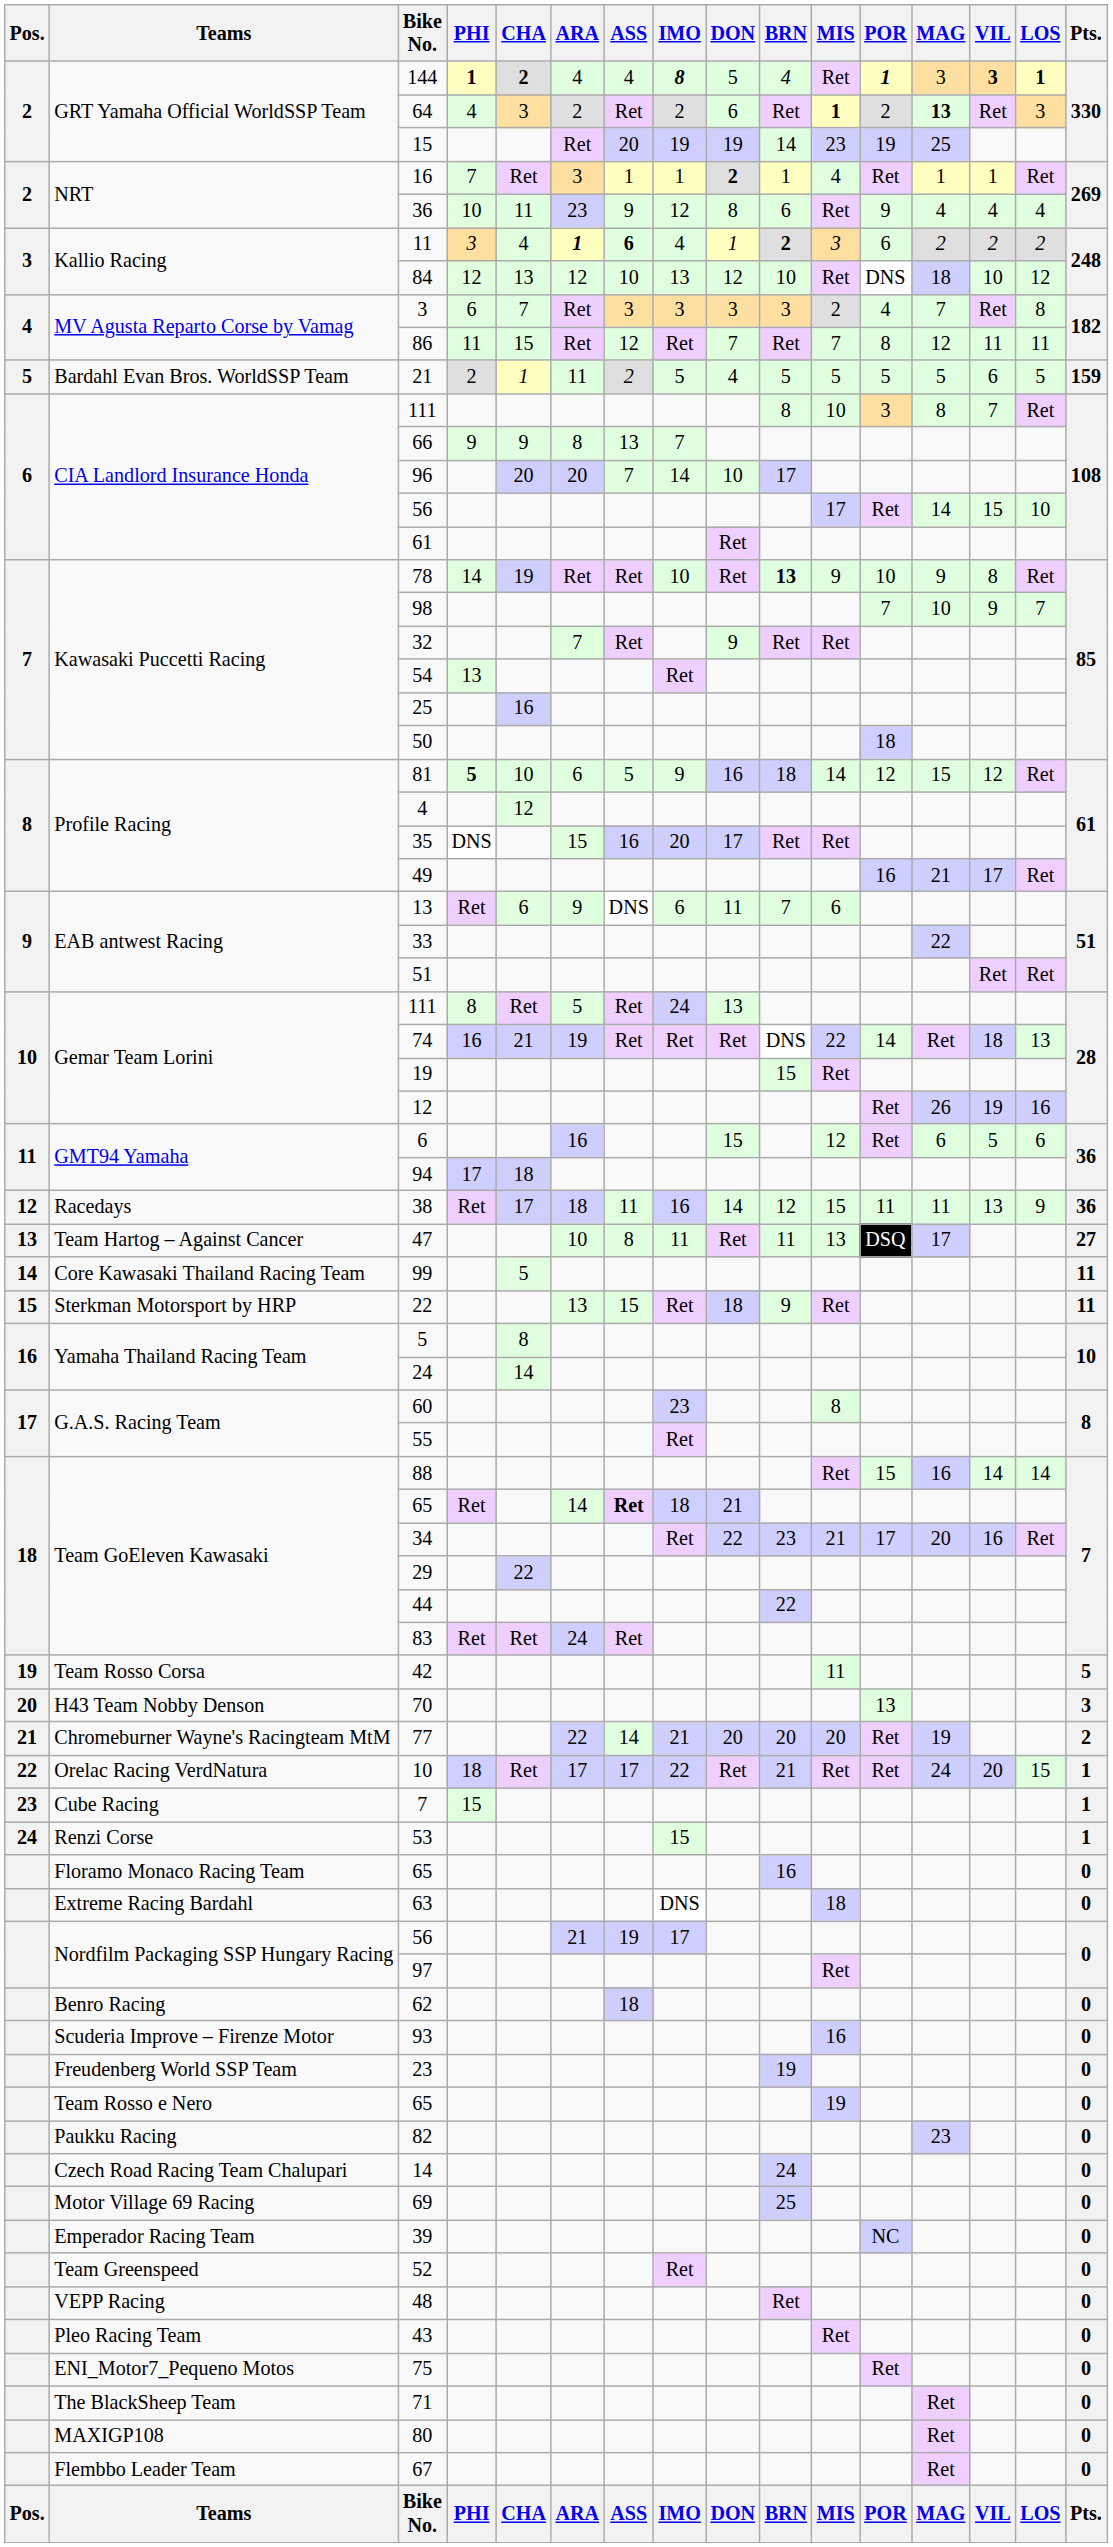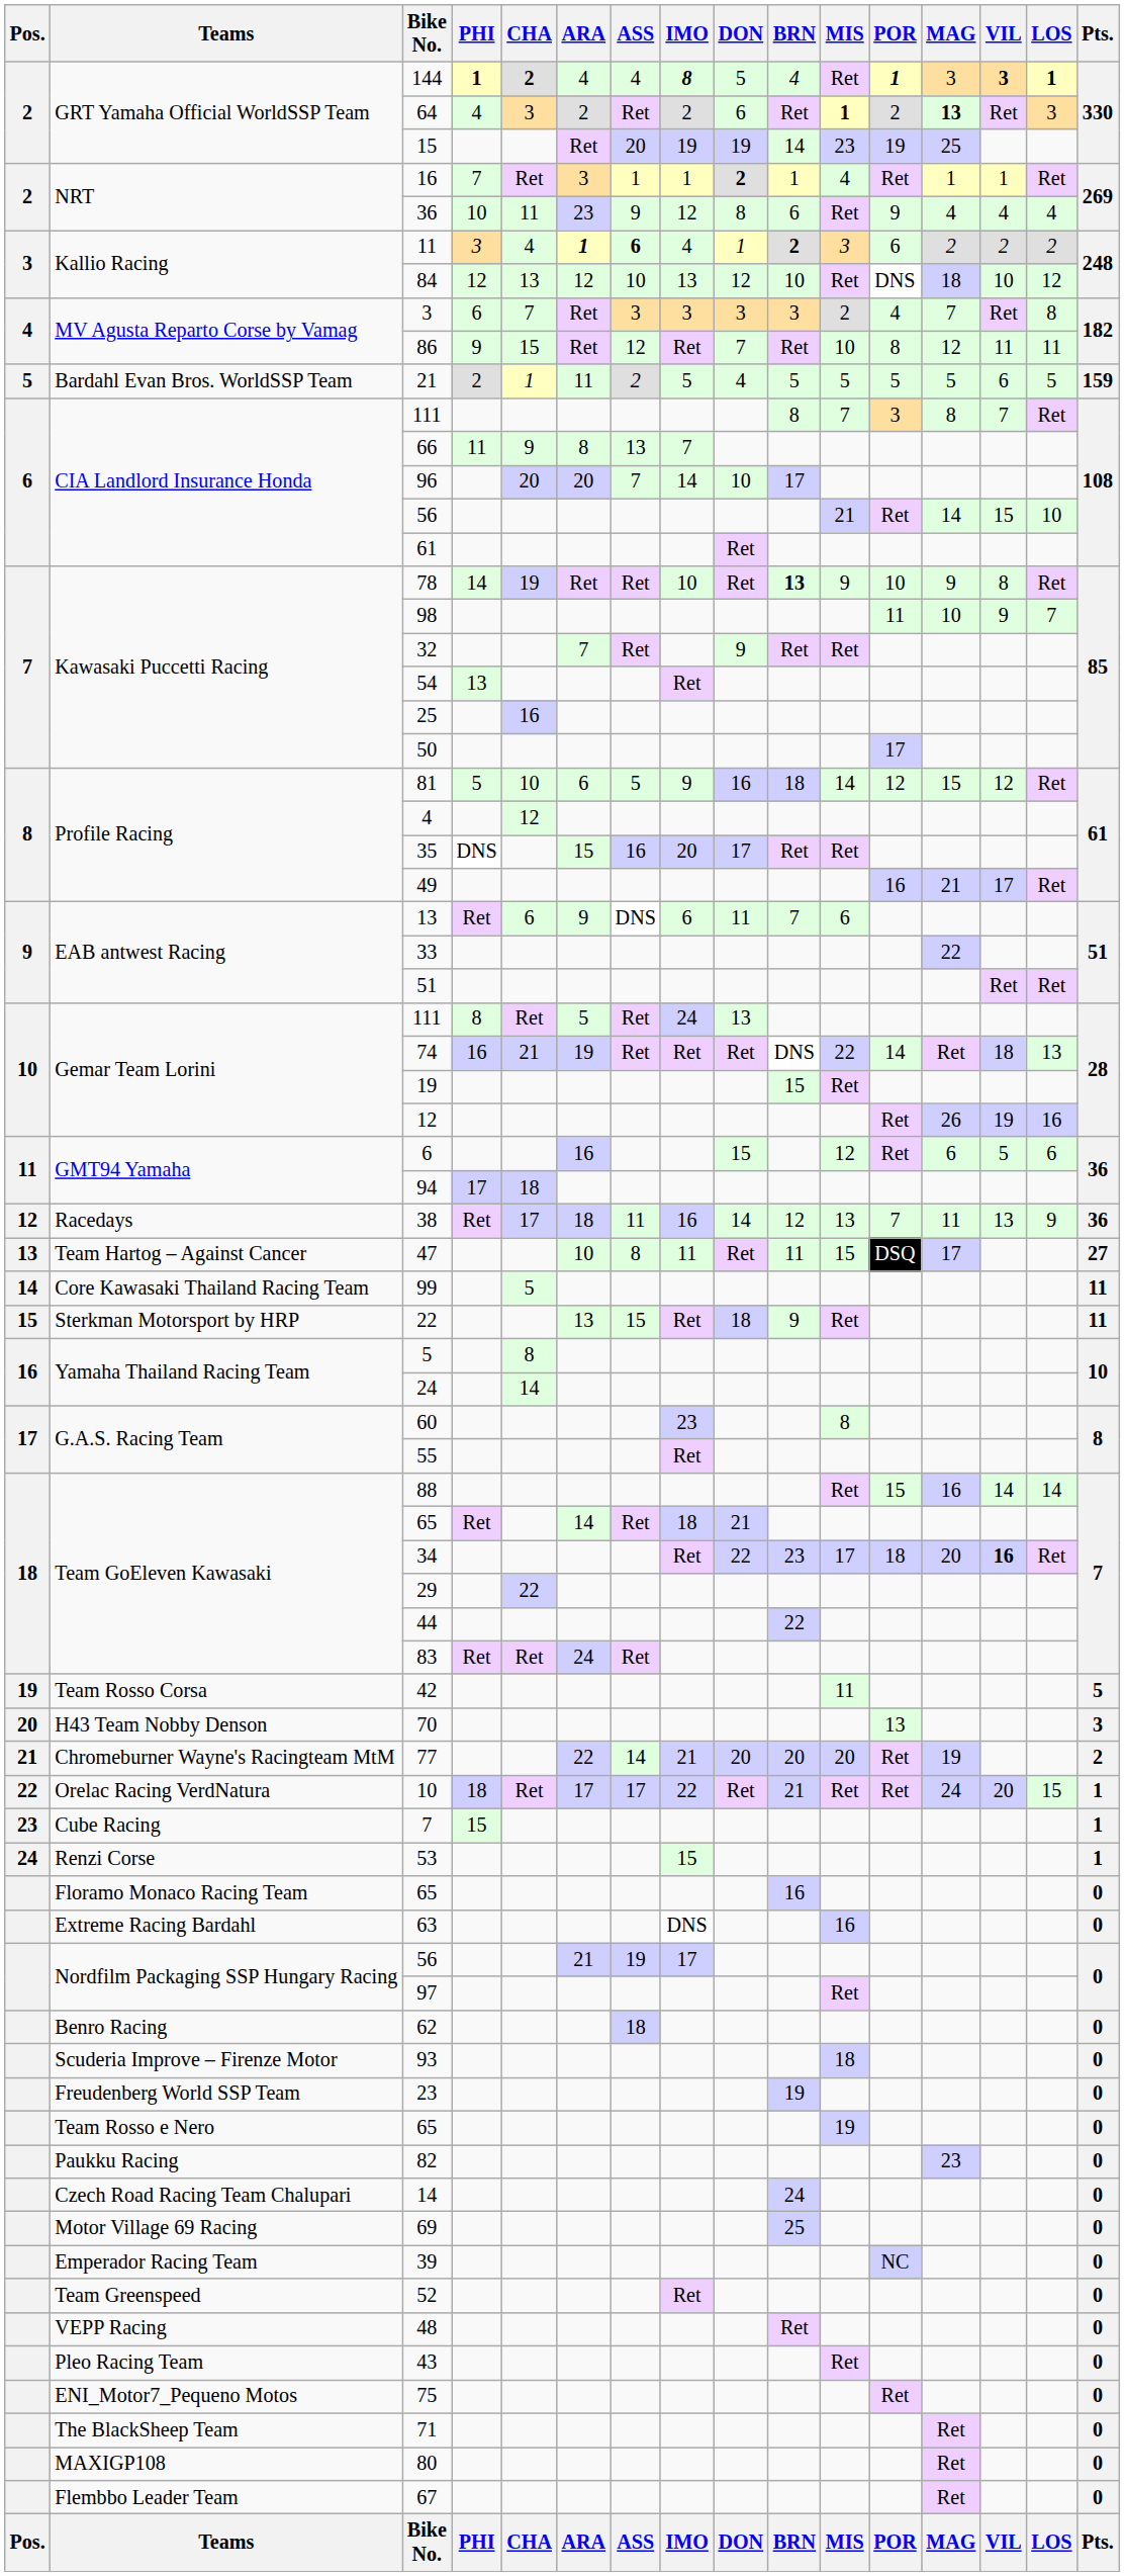86 | PHI: 11 -> 9
86 | MIS: 7 -> 10
CIA Landlord Insurance Honda / 111 | MIS: 10 -> 7
66 | PHI: 9 -> 11
CIA Landlord Insurance Honda / 56 | MIS: 17 -> 21
98 | POR: 7 -> 11
50 | POR: 18 -> 17
81 | PHI: bold -> normal
38 | MIS: 15 -> 13
38 | POR: 11 -> 7
47 | MIS: 13 -> 15
Team GoEleven Kawasaki / 65 | ASS: bold -> normal
34 | MIS: 21 -> 17
34 | POR: 17 -> 18
34 | VIL: normal -> bold
63 | MIS: 18 -> 16
93 | MIS: 16 -> 18
